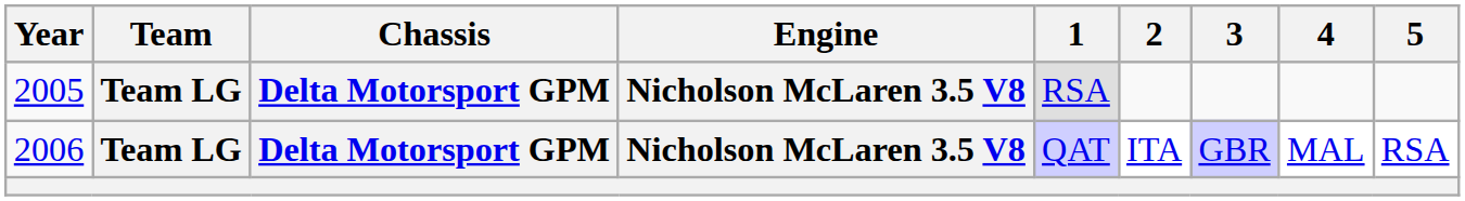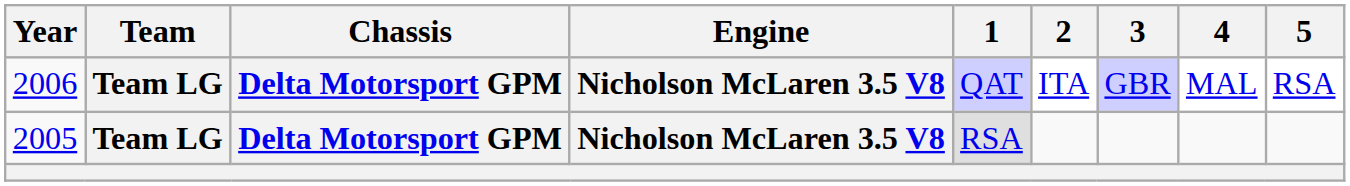rows swapped: 2005 <-> 2006
